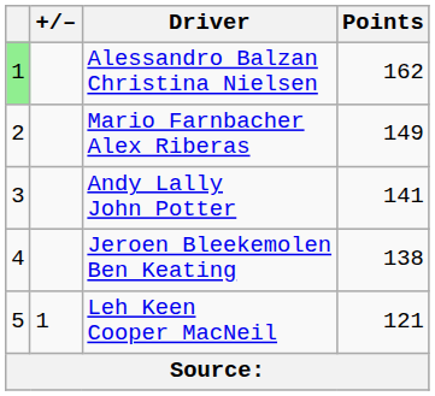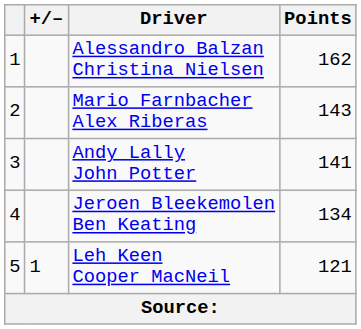Alessandro Balzan Christina Nielsen | column 1: lightgreen background -> no background
Mario Farnbacher Alex Riberas | Points: 149 -> 143
Jeroen Bleekemolen Ben Keating | Points: 138 -> 134
